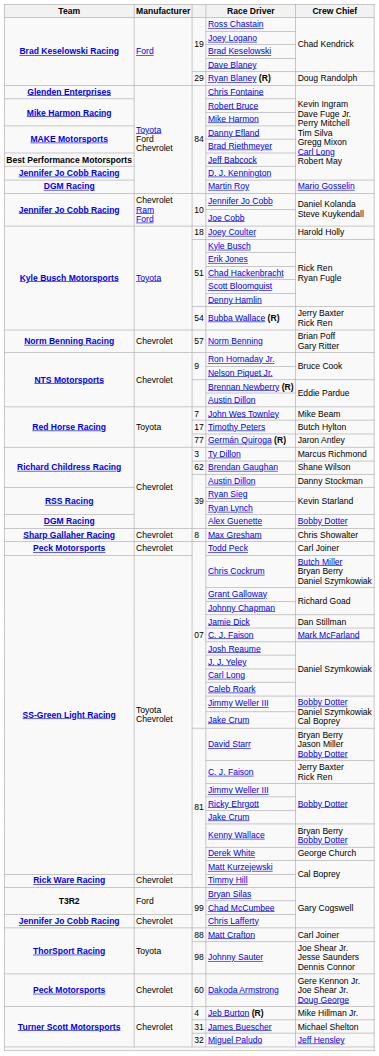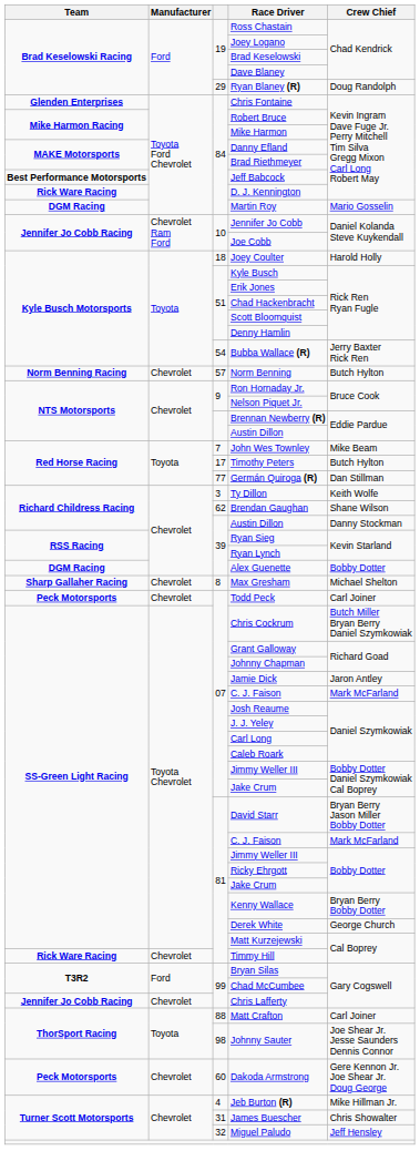D. J. Kennington | Team: Jennifer Jo Cobb Racing -> Rick Ware Racing
Norm Benning | Crew Chief: Brian Poff Gary Ritter -> Butch Hylton
Germán Quiroga (R) | Crew Chief: Jaron Antley -> Dan Stillman
Ty Dillon | Crew Chief: Marcus Richmond -> Keith Wolfe
Max Gresham | Crew Chief: Chris Showalter -> Michael Shelton
Jamie Dick | Crew Chief: Dan Stillman -> Jaron Antley
81 / C. J. Faison | Crew Chief: Jerry Baxter Rick Ren -> Mark McFarland
James Buescher | Crew Chief: Michael Shelton -> Chris Showalter
